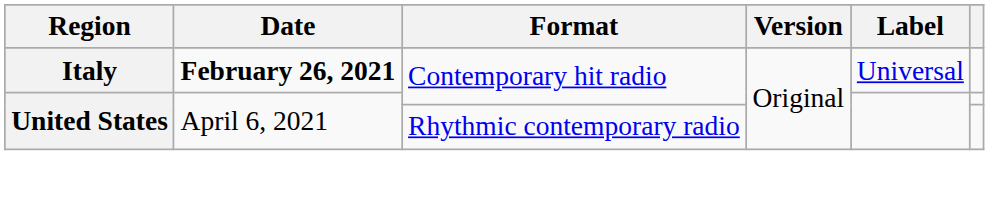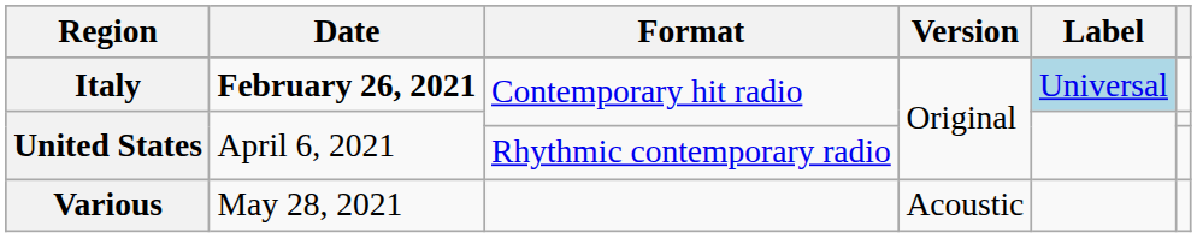Italy | Label: no background -> lightblue background
+ row: Various | May 28, 2021 | Acoustic
